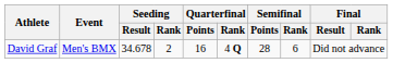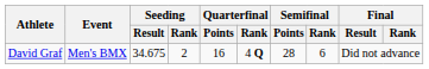David Graf | Seeding / Result: 34.678 -> 34.675
